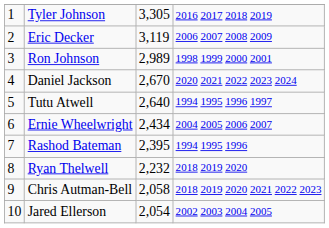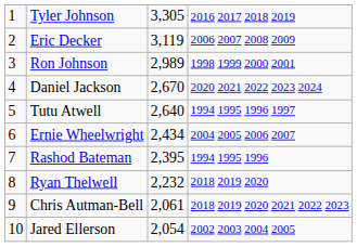Chris Autman-Bell | column 3: 2,058 -> 2,061
